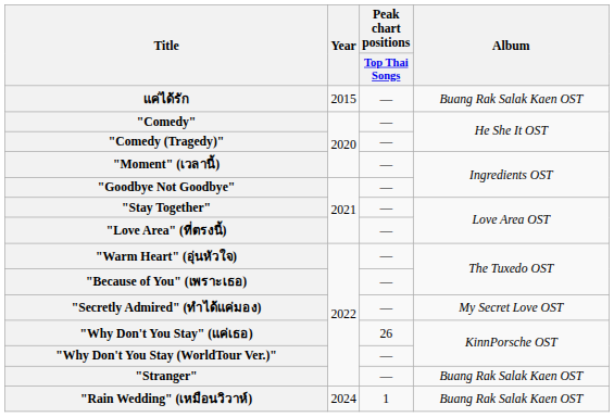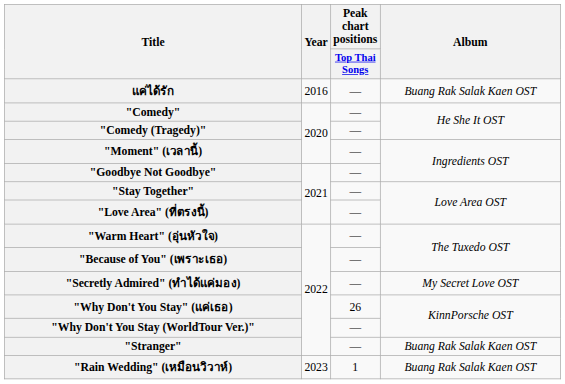แค่ได้รัก | Year: 2015 -> 2016
"Rain Wedding" (เหมือนวิวาห์) | Year: 2024 -> 2023
